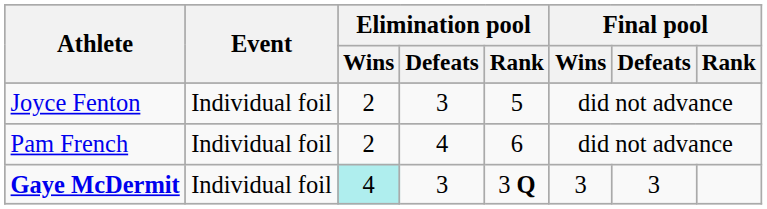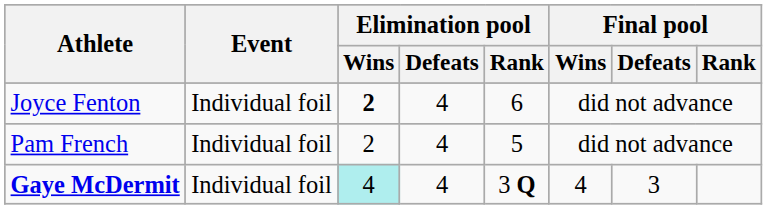Joyce Fenton | Elimination pool / Wins: normal -> bold
Joyce Fenton | Elimination pool / Defeats: 3 -> 4
Joyce Fenton | Elimination pool / Rank: 5 -> 6
Pam French | Elimination pool / Rank: 6 -> 5
Gaye McDermit | Elimination pool / Defeats: 3 -> 4
Gaye McDermit | Final pool / Wins: 3 -> 4
